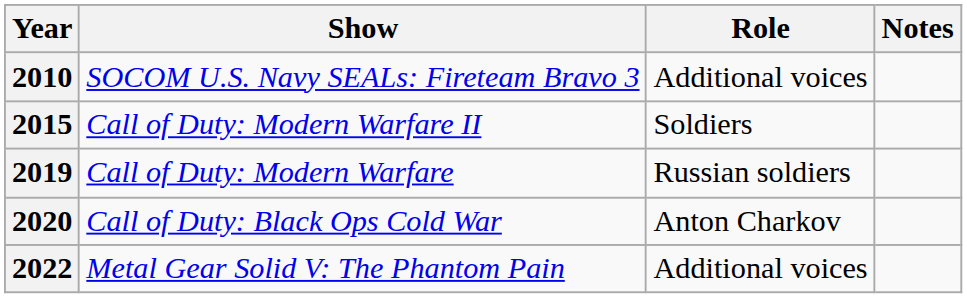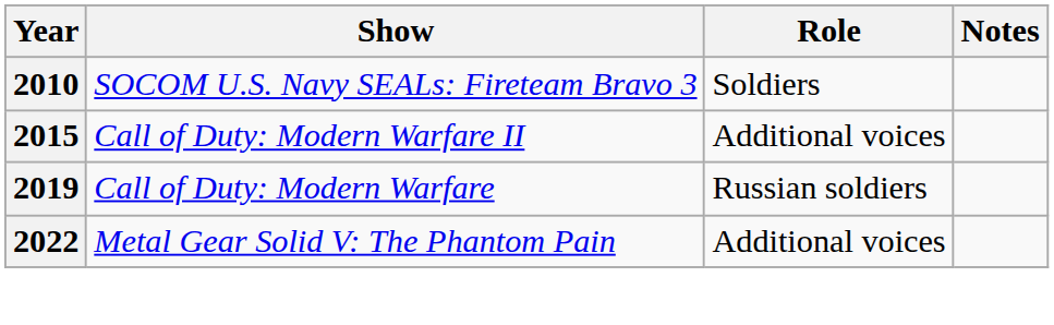2010 | Role: Additional voices -> Soldiers
2015 | Role: Soldiers -> Additional voices
- row: 2020 | Call of Duty: Black Ops Cold War | Anton Charkov
